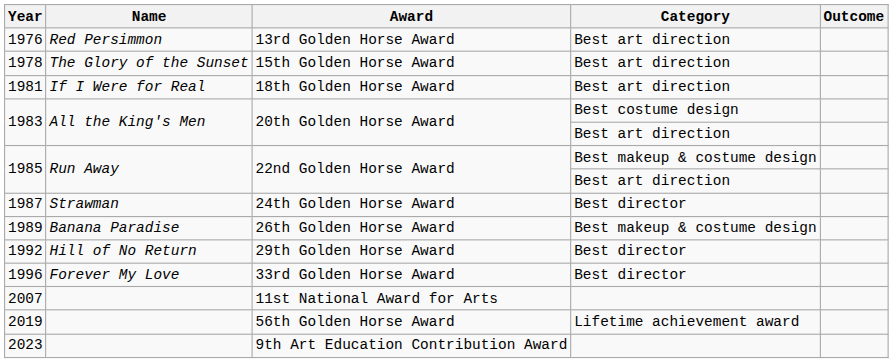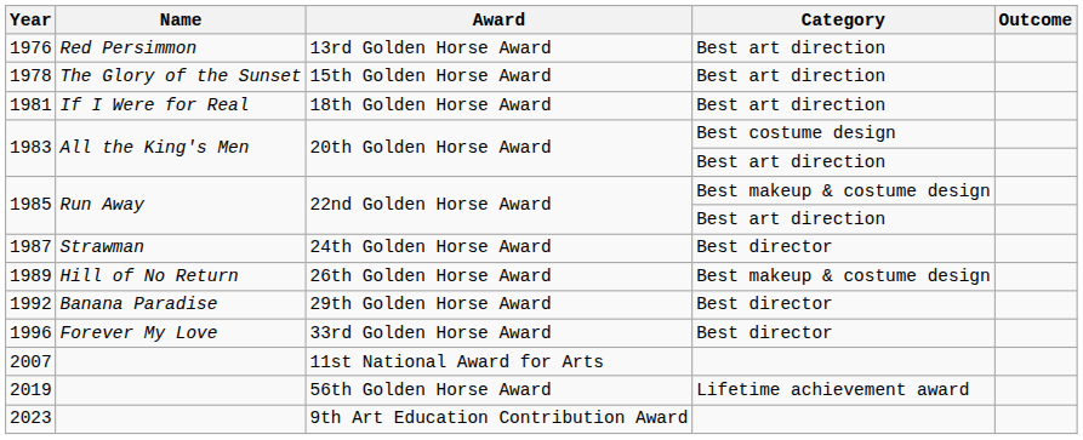1989 | Name: Banana Paradise -> Hill of No Return
1992 | Name: Hill of No Return -> Banana Paradise
